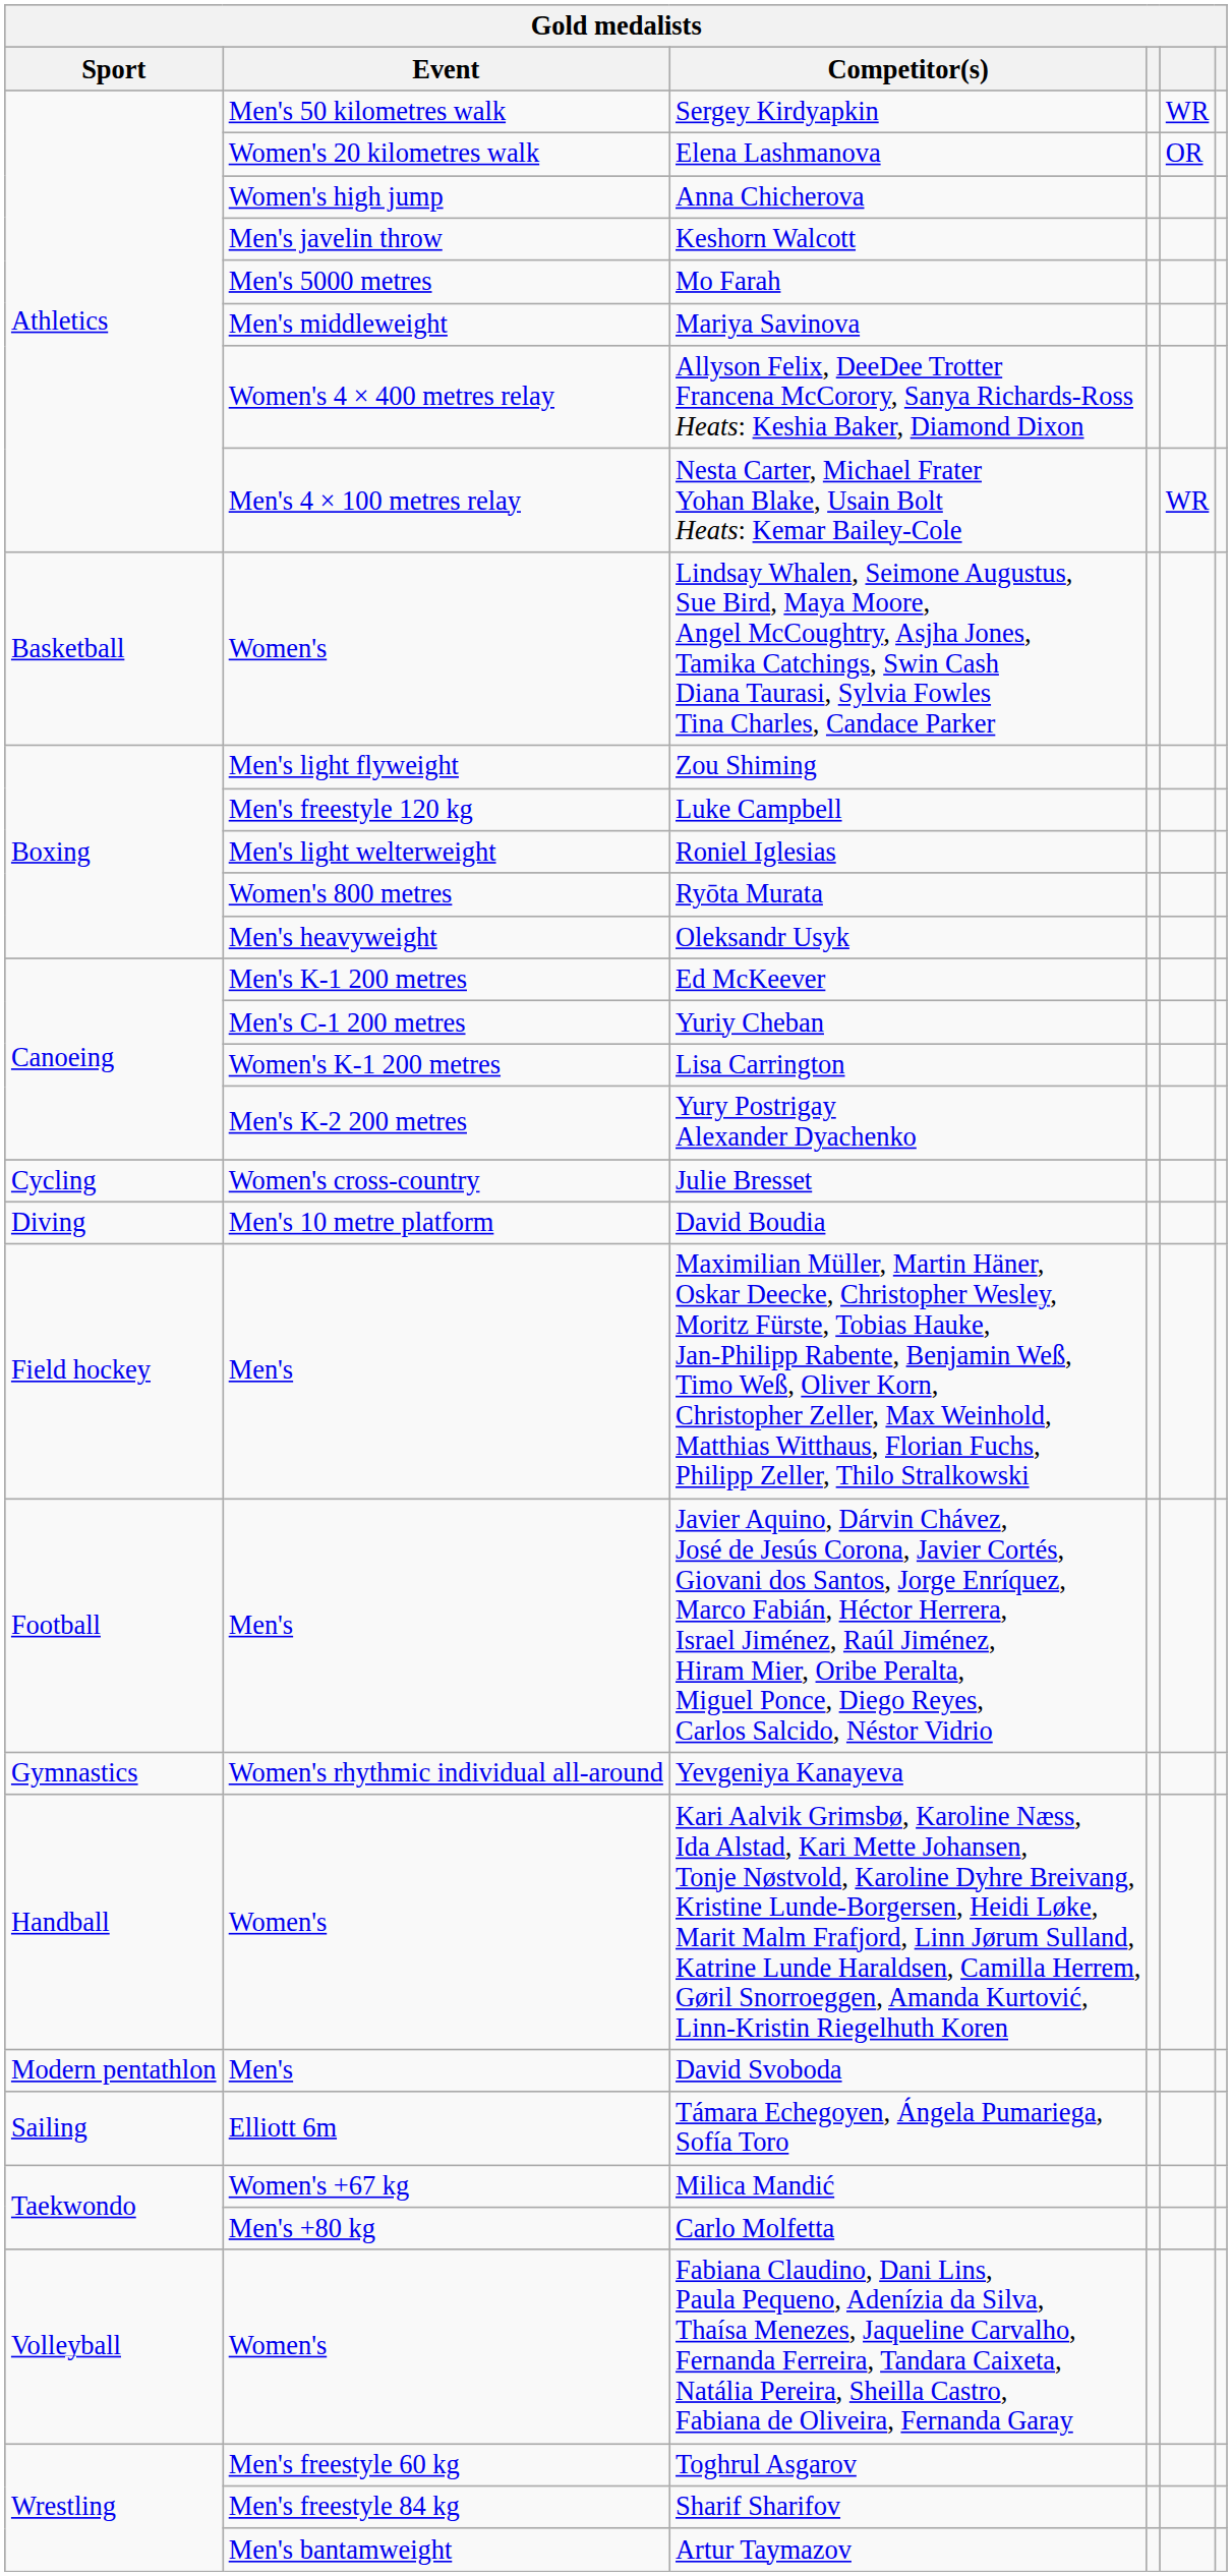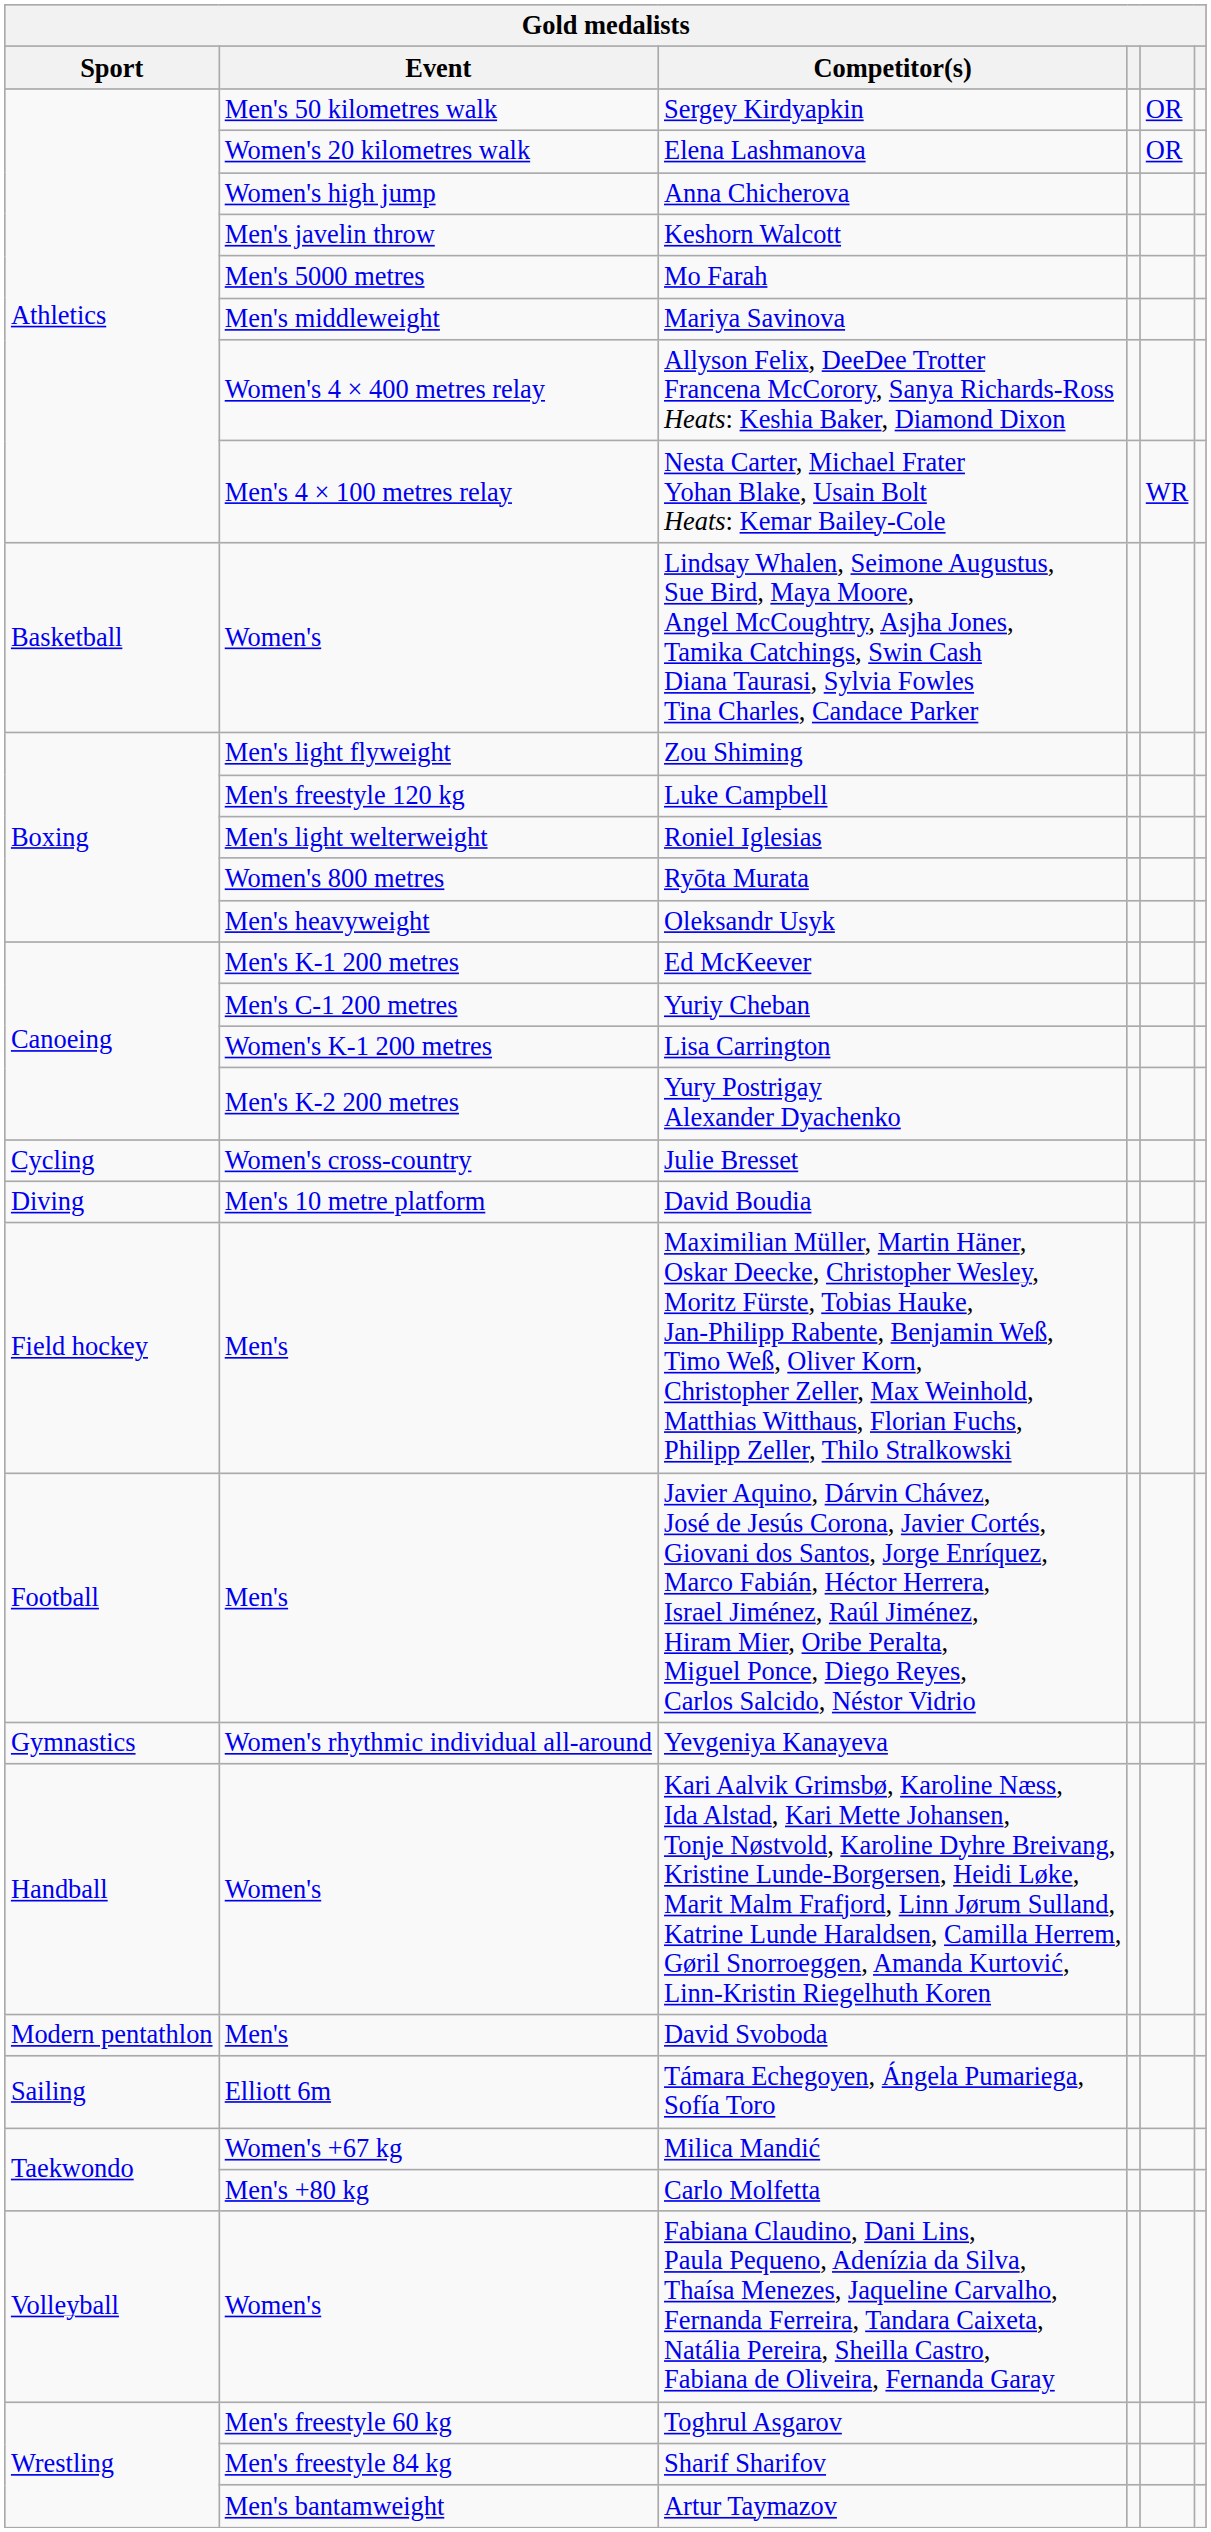Sergey Kirdyapkin | column 5: WR -> OR
